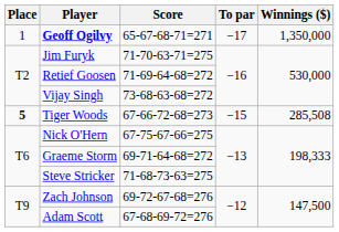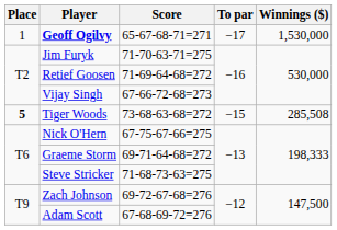Geoff Ogilvy | Winnings ($): 1,350,000 -> 1,530,000
Vijay Singh | Score: 73-68-63-68=272 -> 67-66-72-68=273
Tiger Woods | Score: 67-66-72-68=273 -> 73-68-63-68=272
